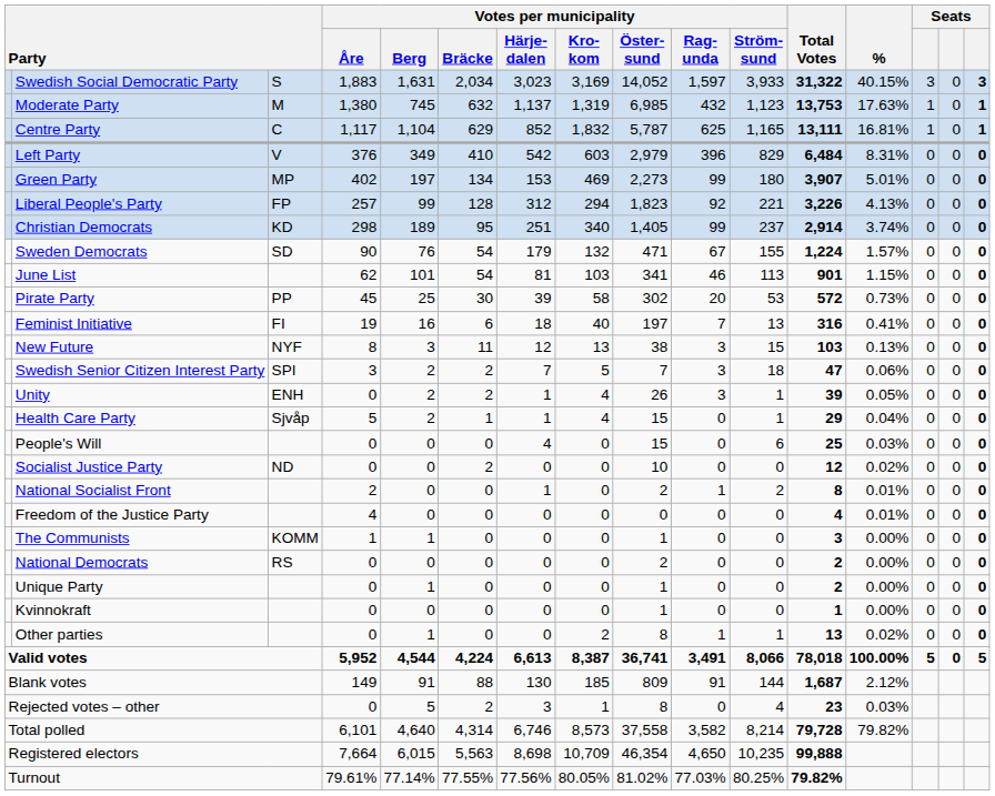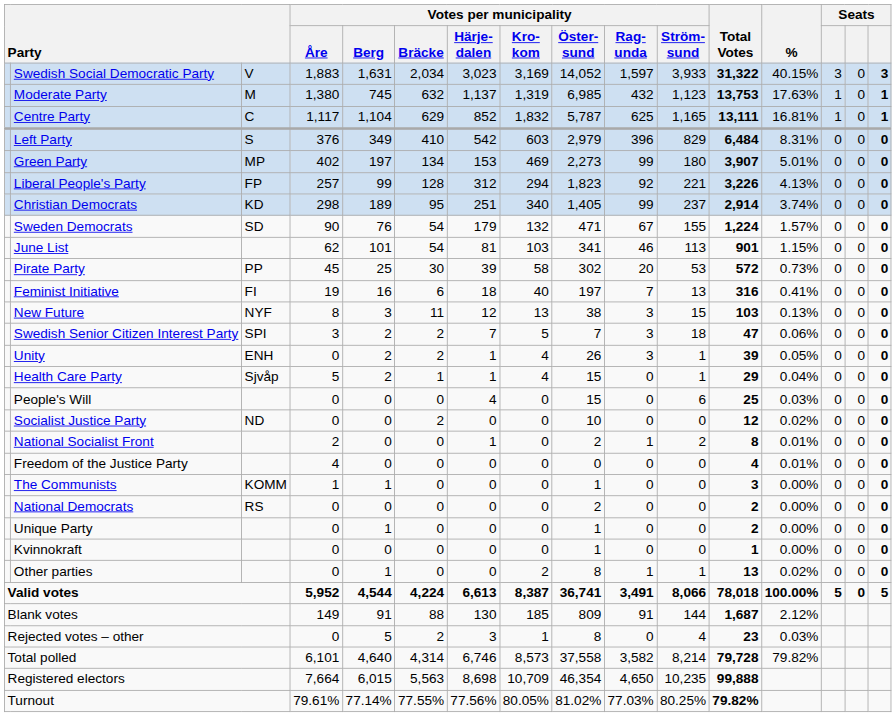Swedish Social Democratic Party | column 3: S -> V
Left Party | column 3: V -> S
